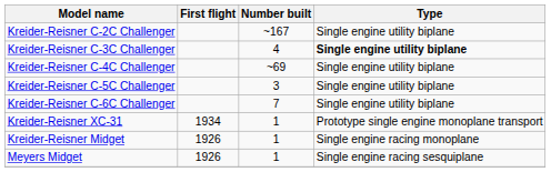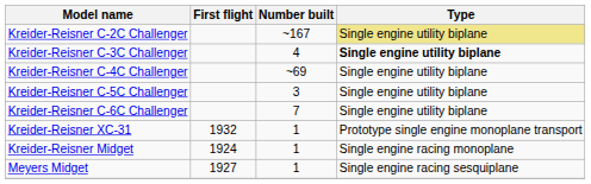Kreider-Reisner C-2C Challenger | Type: no background -> khaki background
Kreider-Reisner XC-31 | First flight: 1934 -> 1932
Kreider-Reisner Midget | First flight: 1926 -> 1924
Meyers Midget | First flight: 1926 -> 1927
